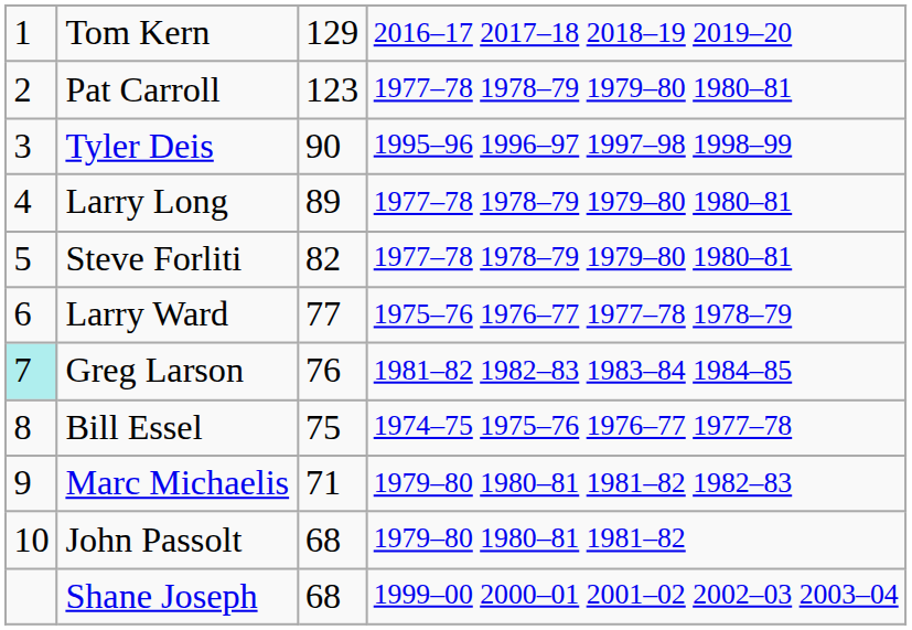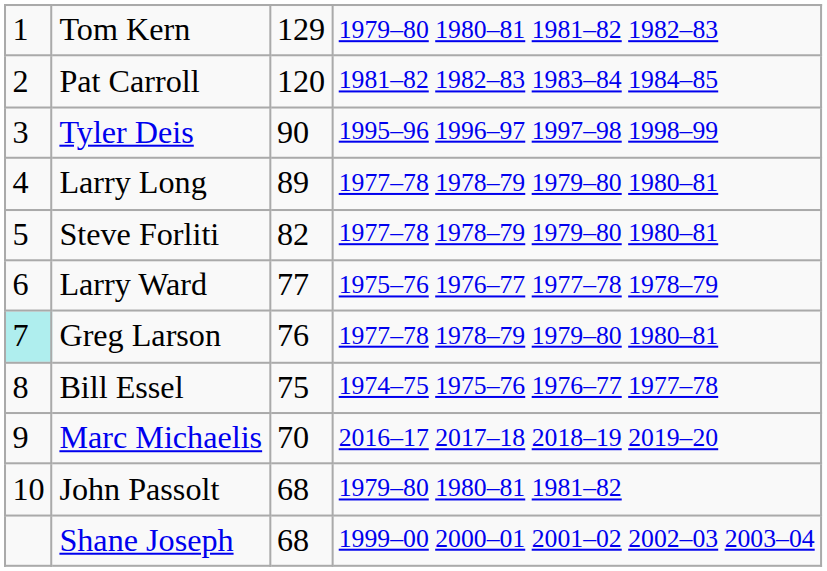Tom Kern | column 4: 2016–17 2017–18 2018–19 2019–20 -> 1979–80 1980–81 1981–82 1982–83
Pat Carroll | column 3: 123 -> 120
Pat Carroll | column 4: 1977–78 1978–79 1979–80 1980–81 -> 1981–82 1982–83 1983–84 1984–85
Greg Larson | column 4: 1981–82 1982–83 1983–84 1984–85 -> 1977–78 1978–79 1979–80 1980–81
Marc Michaelis | column 3: 71 -> 70
Marc Michaelis | column 4: 1979–80 1980–81 1981–82 1982–83 -> 2016–17 2017–18 2018–19 2019–20
